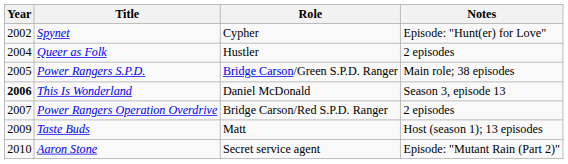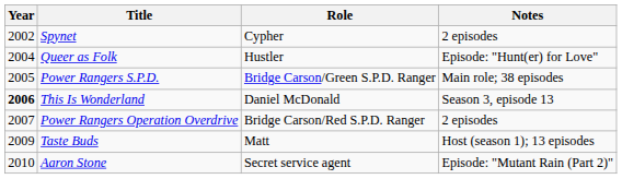Spynet | Notes: Episode: "Hunt(er) for Love" -> 2 episodes
Queer as Folk | Notes: 2 episodes -> Episode: "Hunt(er) for Love"
